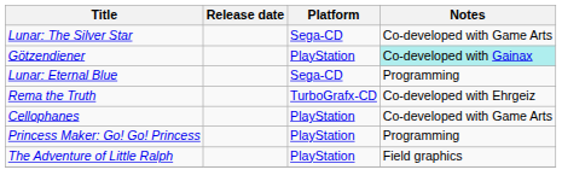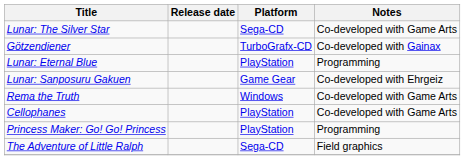Götzendiener | Platform: PlayStation -> TurboGrafx-CD
Götzendiener | Notes: paleturquoise background -> no background
Lunar: Eternal Blue | Platform: Sega-CD -> PlayStation
+ row: Lunar: Sanposuru Gakuen | Game Gear | Co-developed with Ehrgeiz
Rema the Truth | Platform: TurboGrafx-CD -> Windows
Rema the Truth | Notes: Co-developed with Ehrgeiz -> Co-developed with Game Arts
The Adventure of Little Ralph | Platform: PlayStation -> Sega-CD
